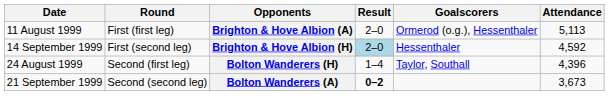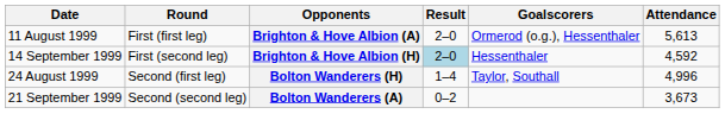Brighton & Hove Albion (A) | Attendance: 5,113 -> 5,613
Bolton Wanderers (H) | Attendance: 4,396 -> 4,996
Bolton Wanderers (A) | Result: bold -> normal
